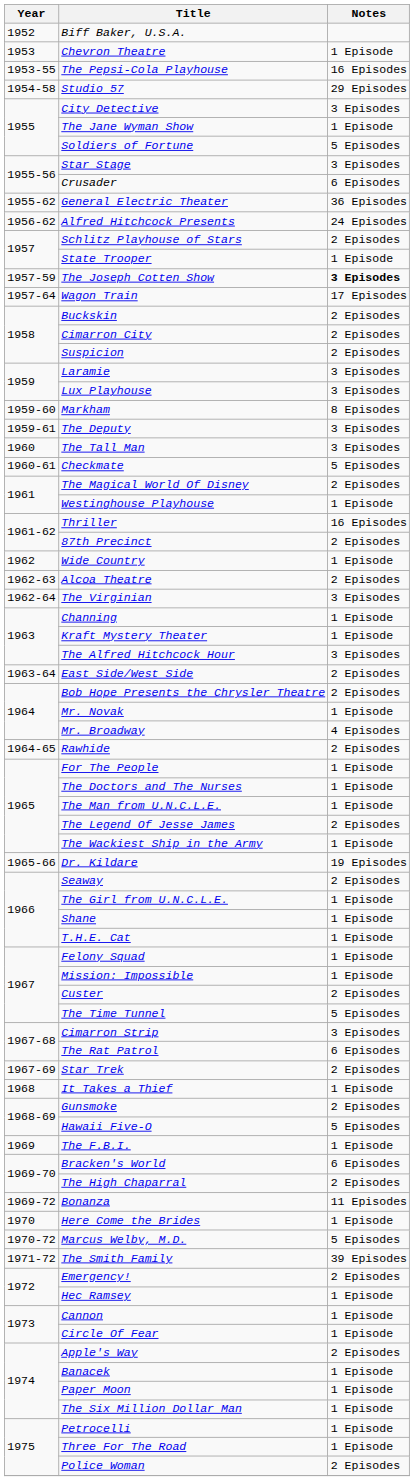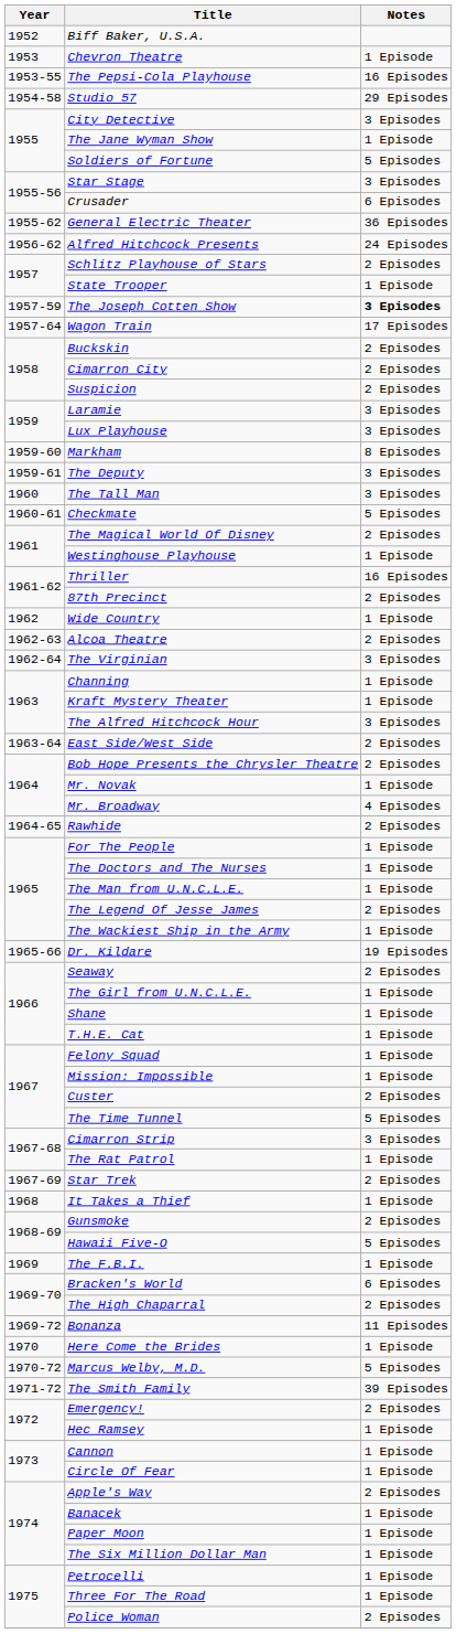The Rat Patrol | Notes: 6 Episodes -> 1 Episode
